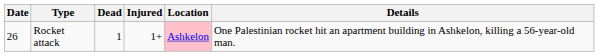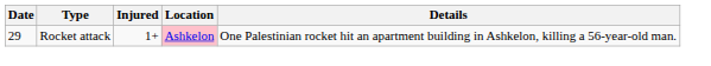- column: Dead | 1
Rocket attack | Date: 26 -> 29
